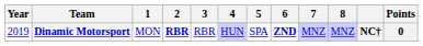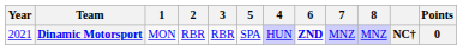columns swapped: 4 <-> 5
Dinamic Motorsport | Year: 2019 -> 2021
Dinamic Motorsport | 2: bold -> normal
